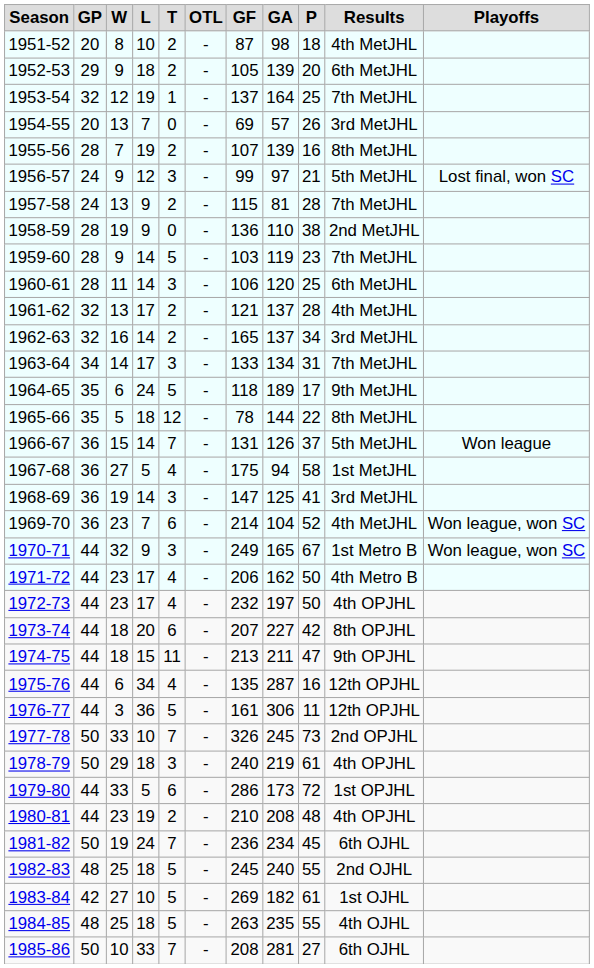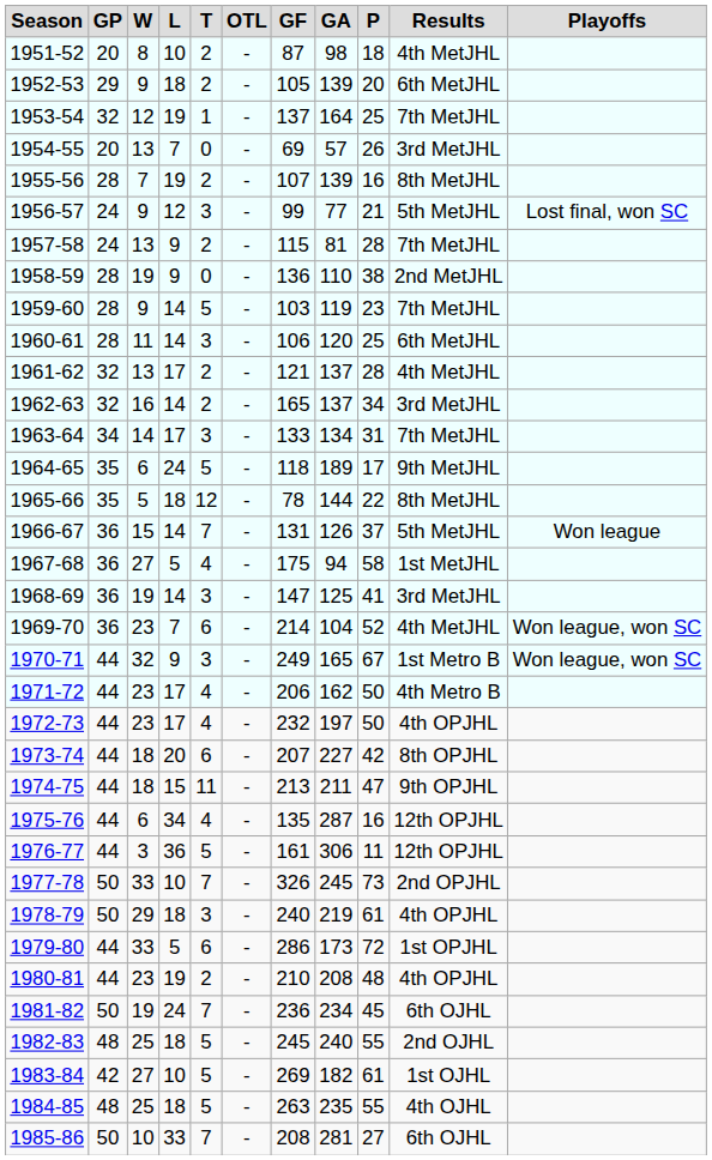1956-57 | GA: 97 -> 77
